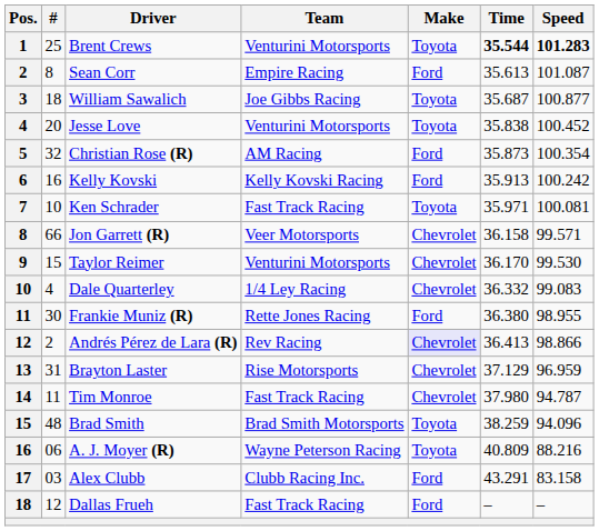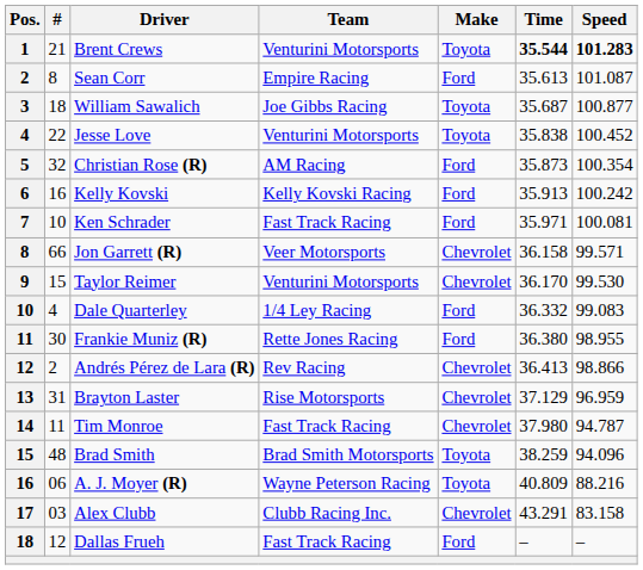Brent Crews | #: 25 -> 21
Jesse Love | #: 20 -> 22
Ken Schrader | Make: Toyota -> Ford
Dale Quarterley | Make: Chevrolet -> Ford
Andrés Pérez de Lara (R) | Make: lavender background -> no background
Alex Clubb | Make: Ford -> Chevrolet
